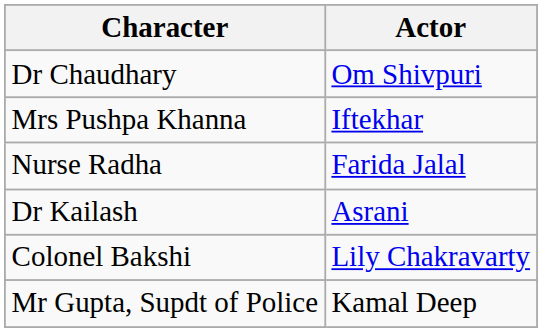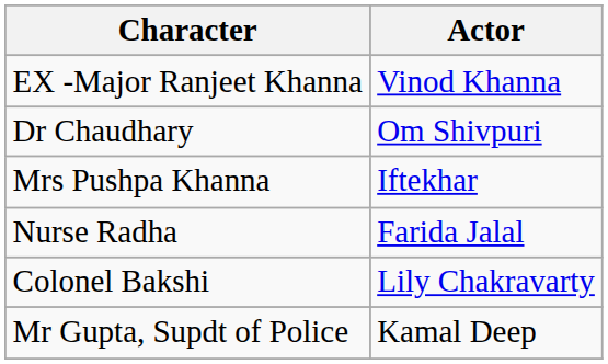+ row: EX -Major Ranjeet Khanna | Vinod Khanna
- row: Dr Kailash | Asrani
